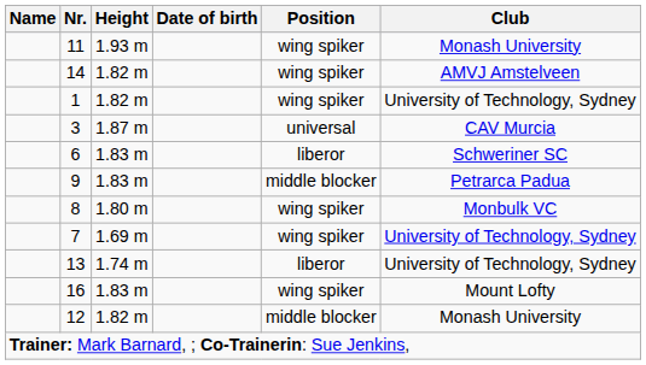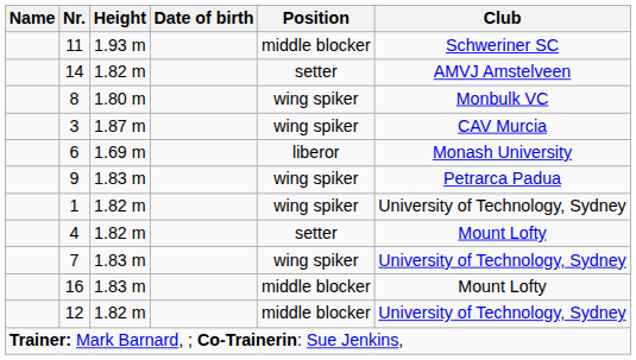11 | Position: wing spiker -> middle blocker
11 | Club: Monash University -> Schweriner SC
14 | Position: wing spiker -> setter
rows swapped: 8 <-> 1
3 | Position: universal -> wing spiker
6 | Height: 1.83 m -> 1.69 m
6 | Club: Schweriner SC -> Monash University
9 | Position: middle blocker -> wing spiker
+ row: 4 | 1.82 m | setter | Mount Lofty
7 | Height: 1.69 m -> 1.83 m
- row: 13 | 1.74 m | liberor | University of Technology, Sydney
16 | Position: wing spiker -> middle blocker
12 | Club: Monash University -> University of Technology, Sydney
